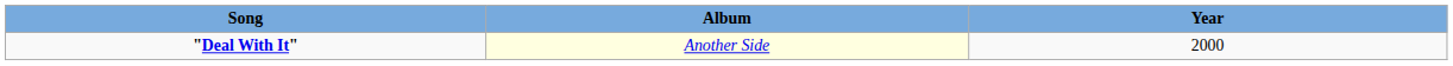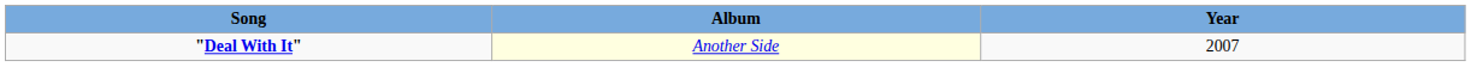"Deal With It" | Year: 2000 -> 2007
